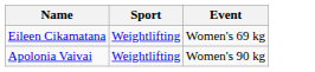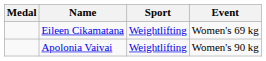+ column: Medal
